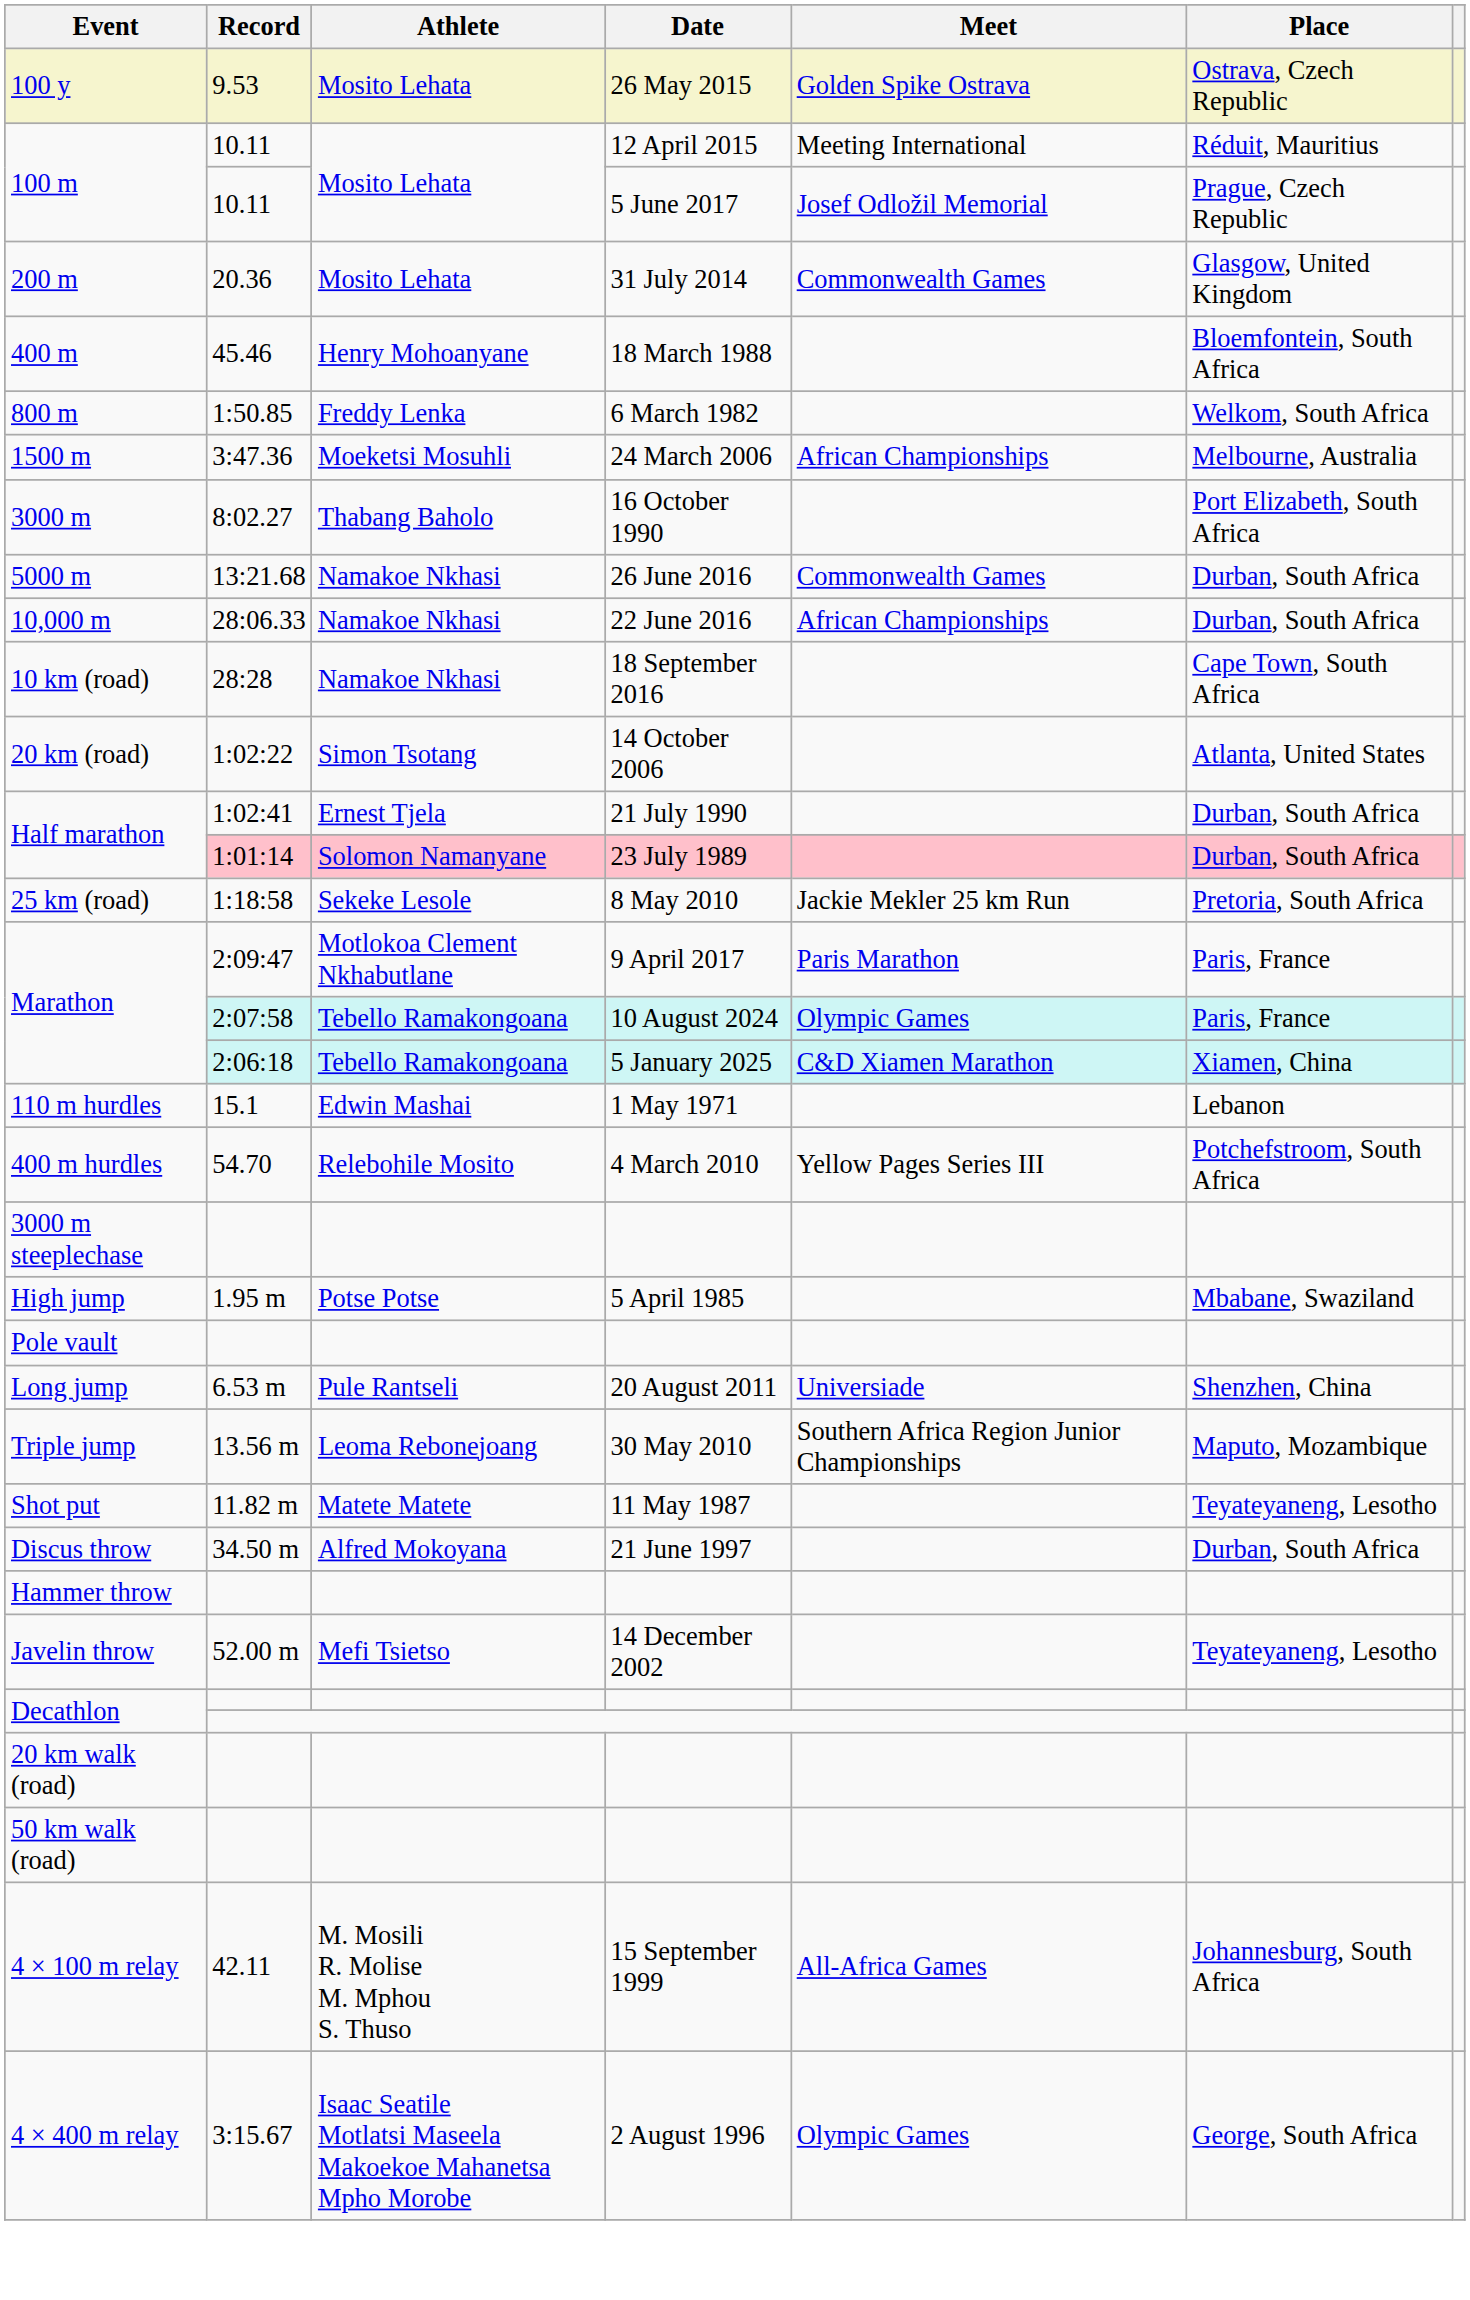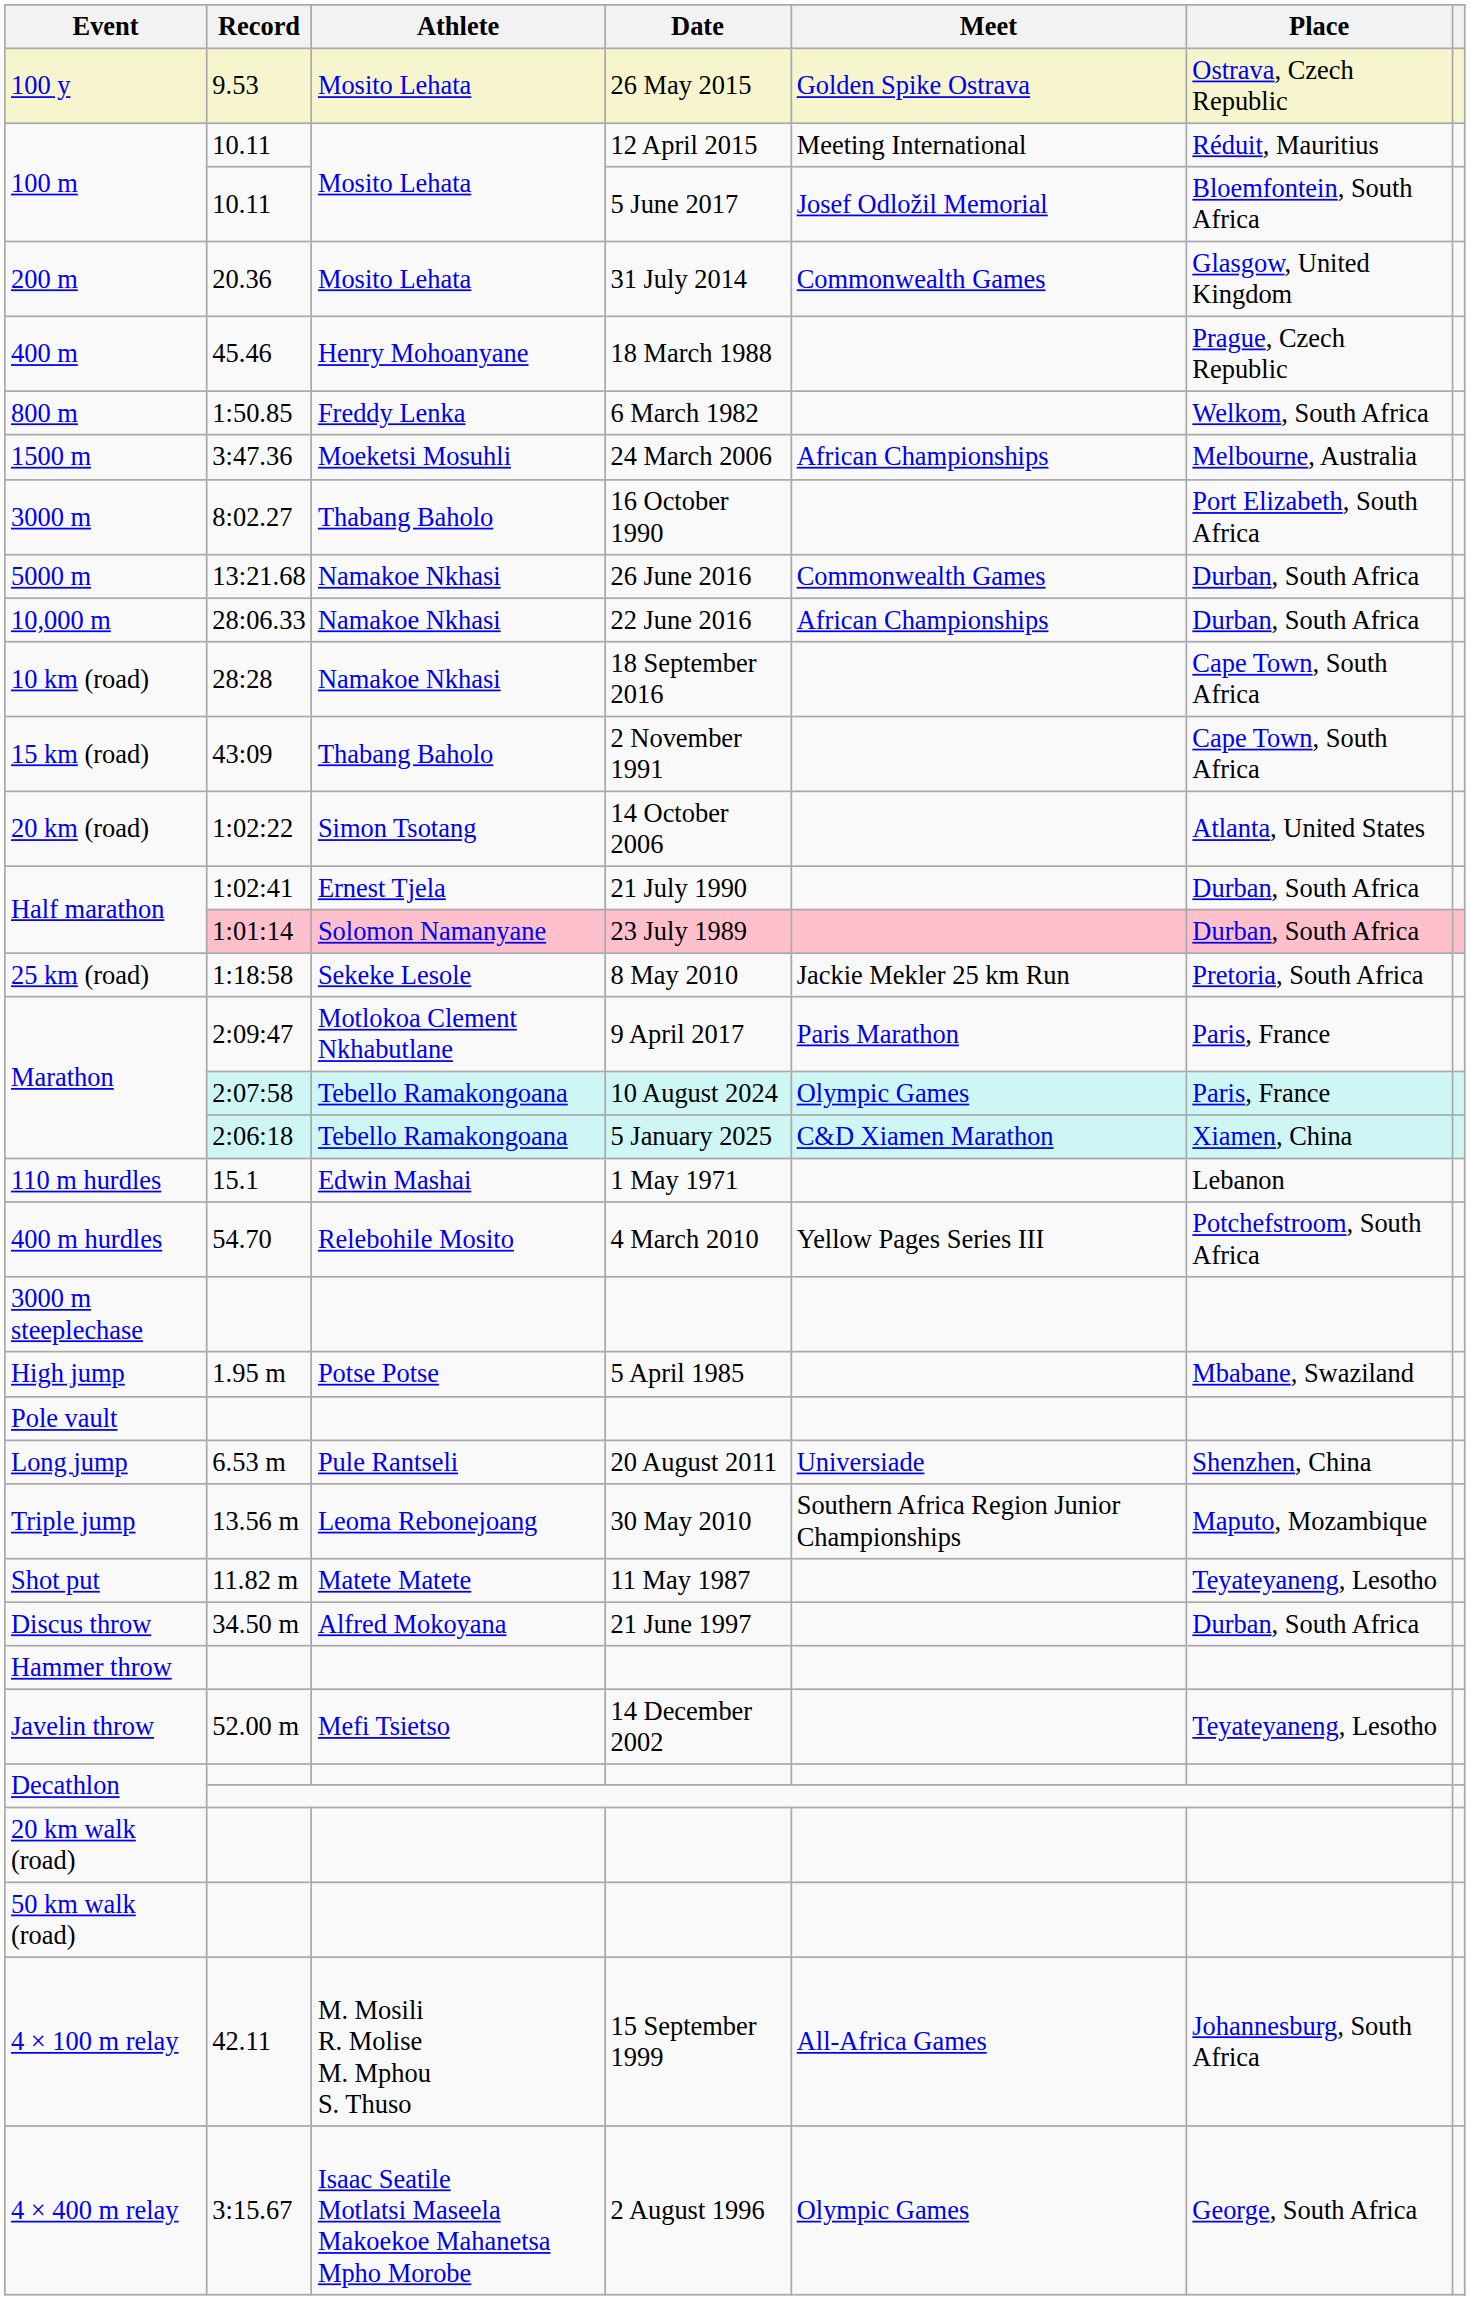100 m / 5 June 2017 | Place: Prague, Czech Republic -> Bloemfontein, South Africa
400 m | Place: Bloemfontein, South Africa -> Prague, Czech Republic
+ row: 15 km (road) | 43:09 | Thabang Baholo | 2 November 1991 | Cape Town, South Africa
